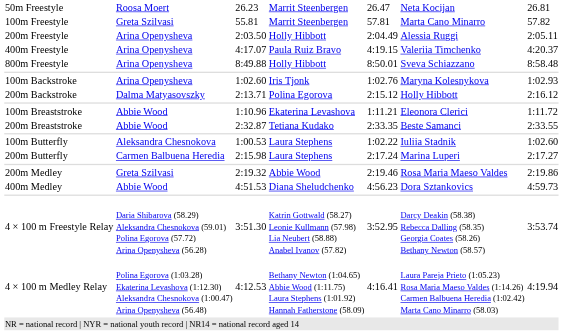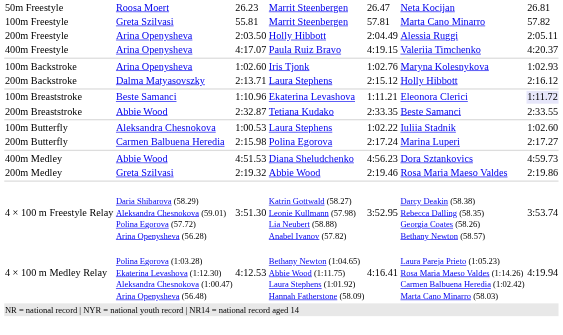- row: 800m Freestyle | Arina Openysheva | 8:49.88 | Holly Hibbott | 8:50.01 | Sveva Schiazzano | 8:58.48
200m Backstroke | column 4: Polina Egorova -> Laura Stephens
100m Breaststroke | column 2: Abbie Wood -> Beste Samanci
100m Breaststroke | column 7: no background -> lavender background
200m Butterfly | column 4: Laura Stephens -> Polina Egorova
rows swapped: 200m Medley <-> 400m Medley
